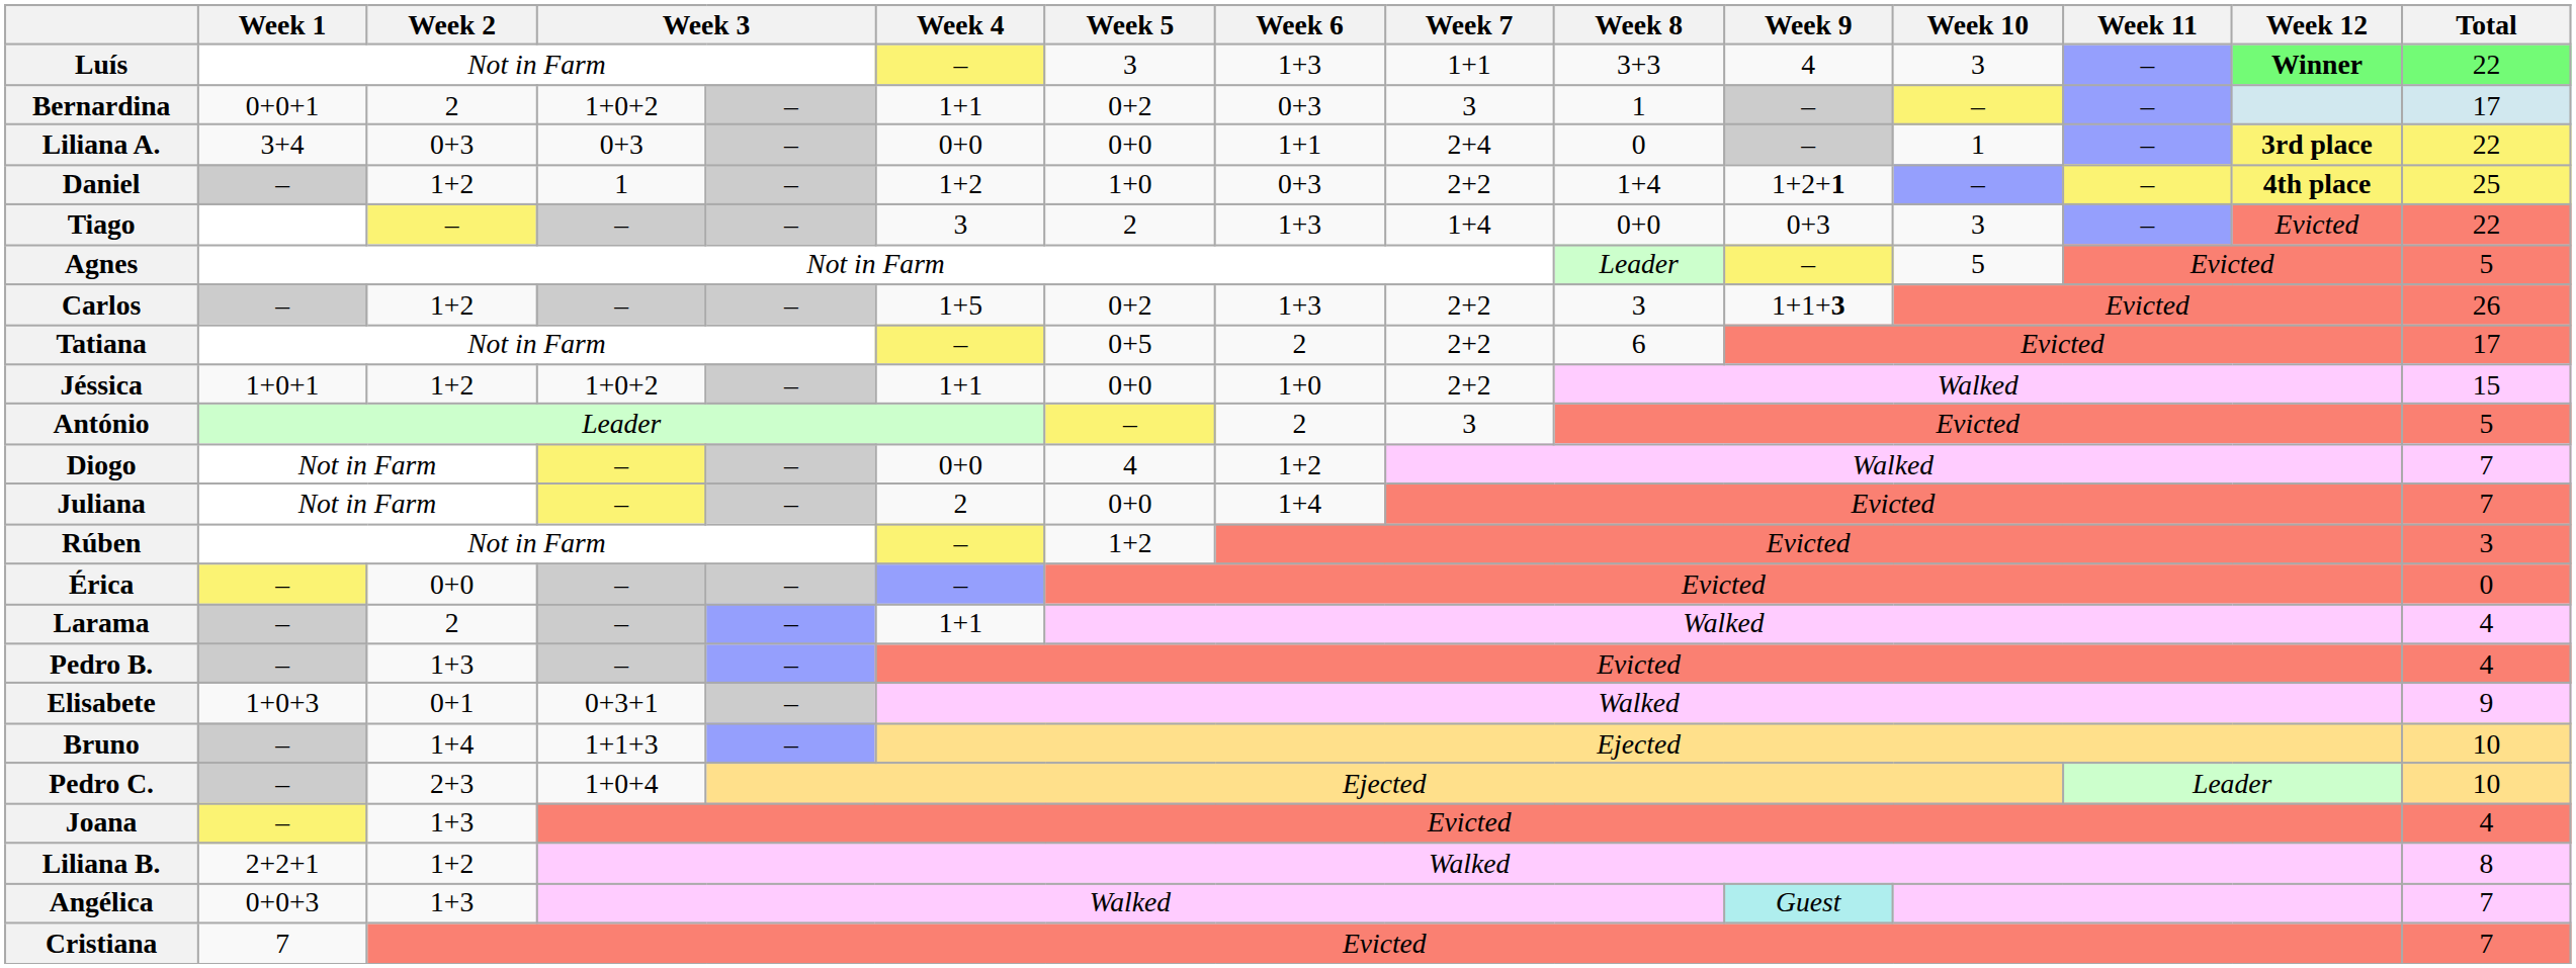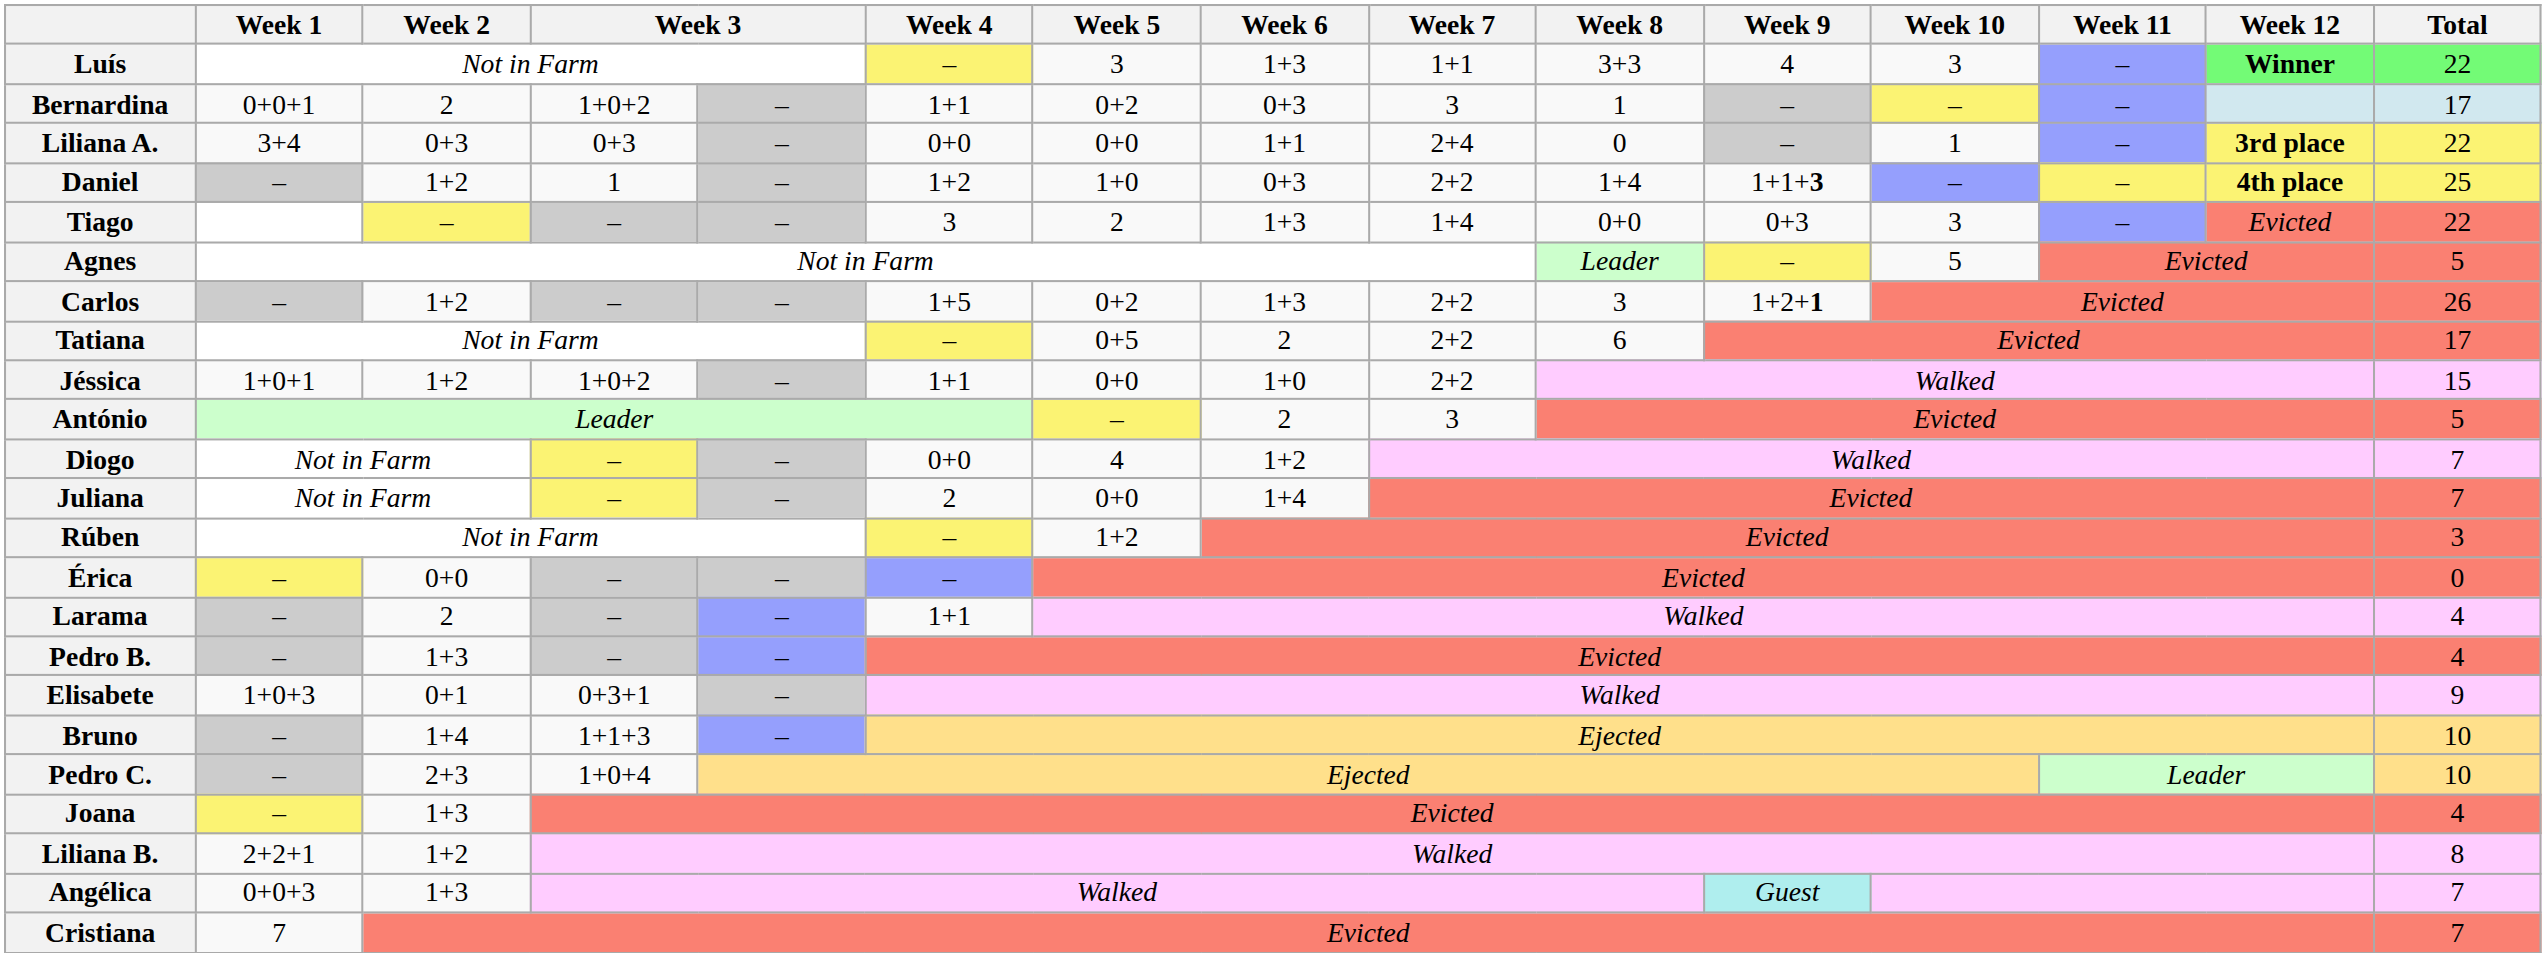Daniel | Week 9: 1+2+1 -> 1+1+3
Carlos | Week 9: 1+1+3 -> 1+2+1
